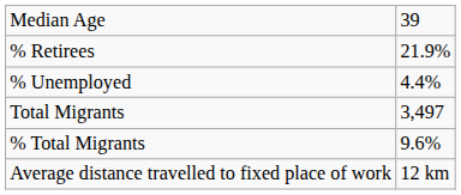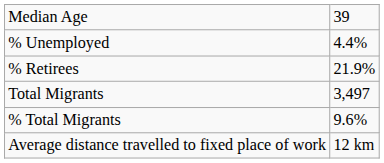rows swapped: % Retirees <-> % Unemployed
